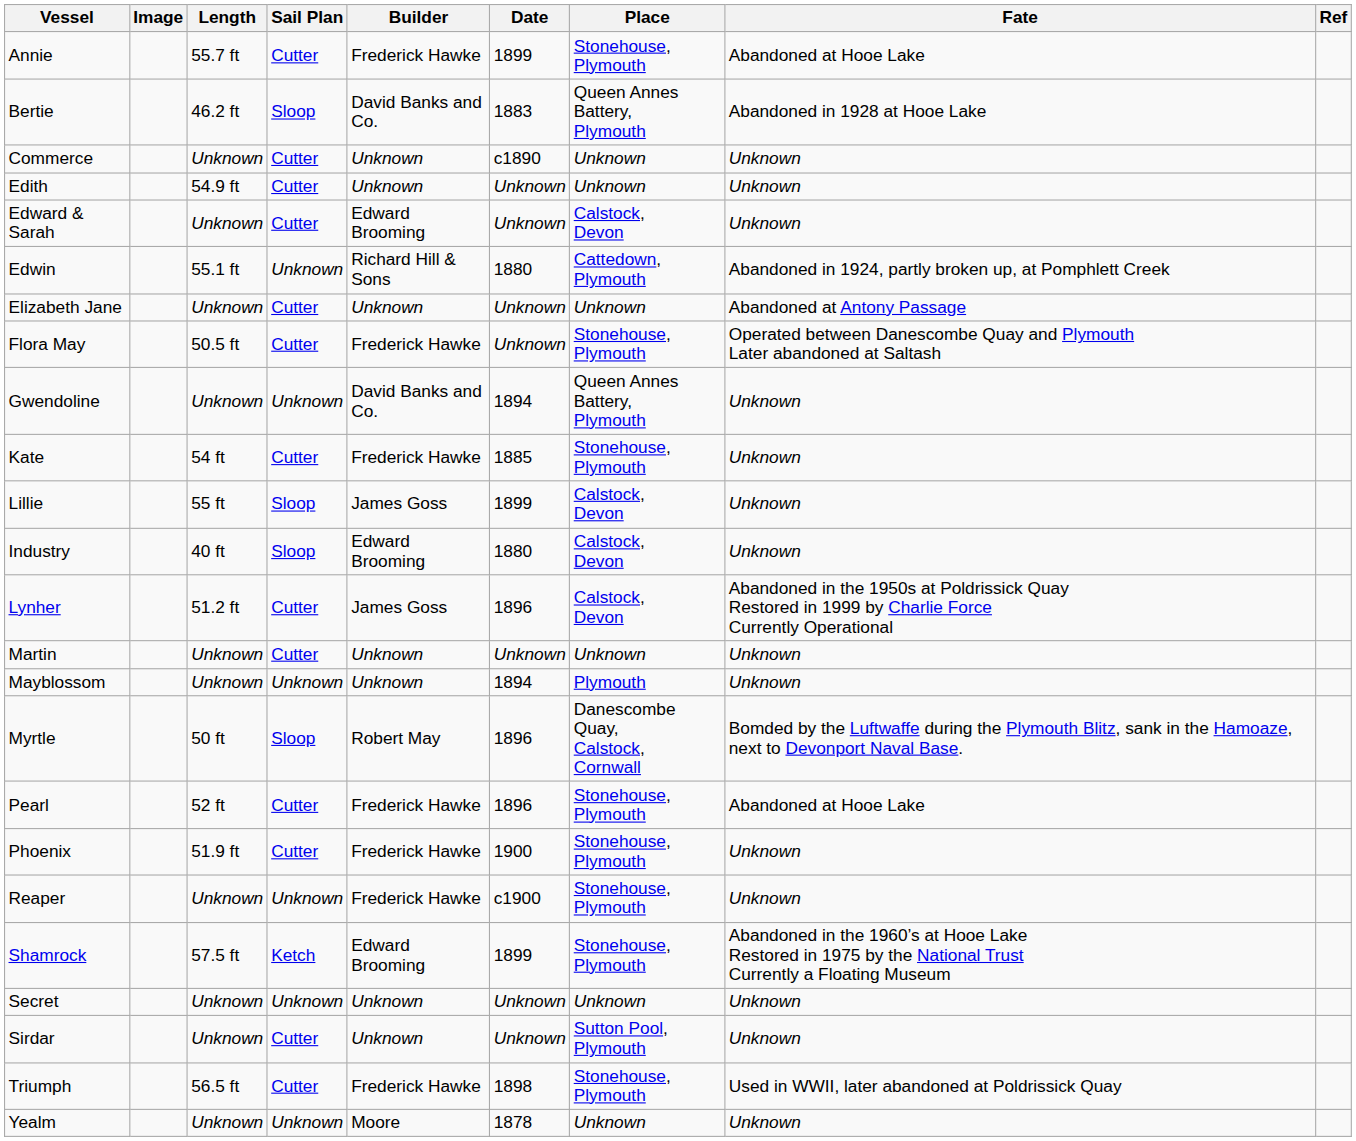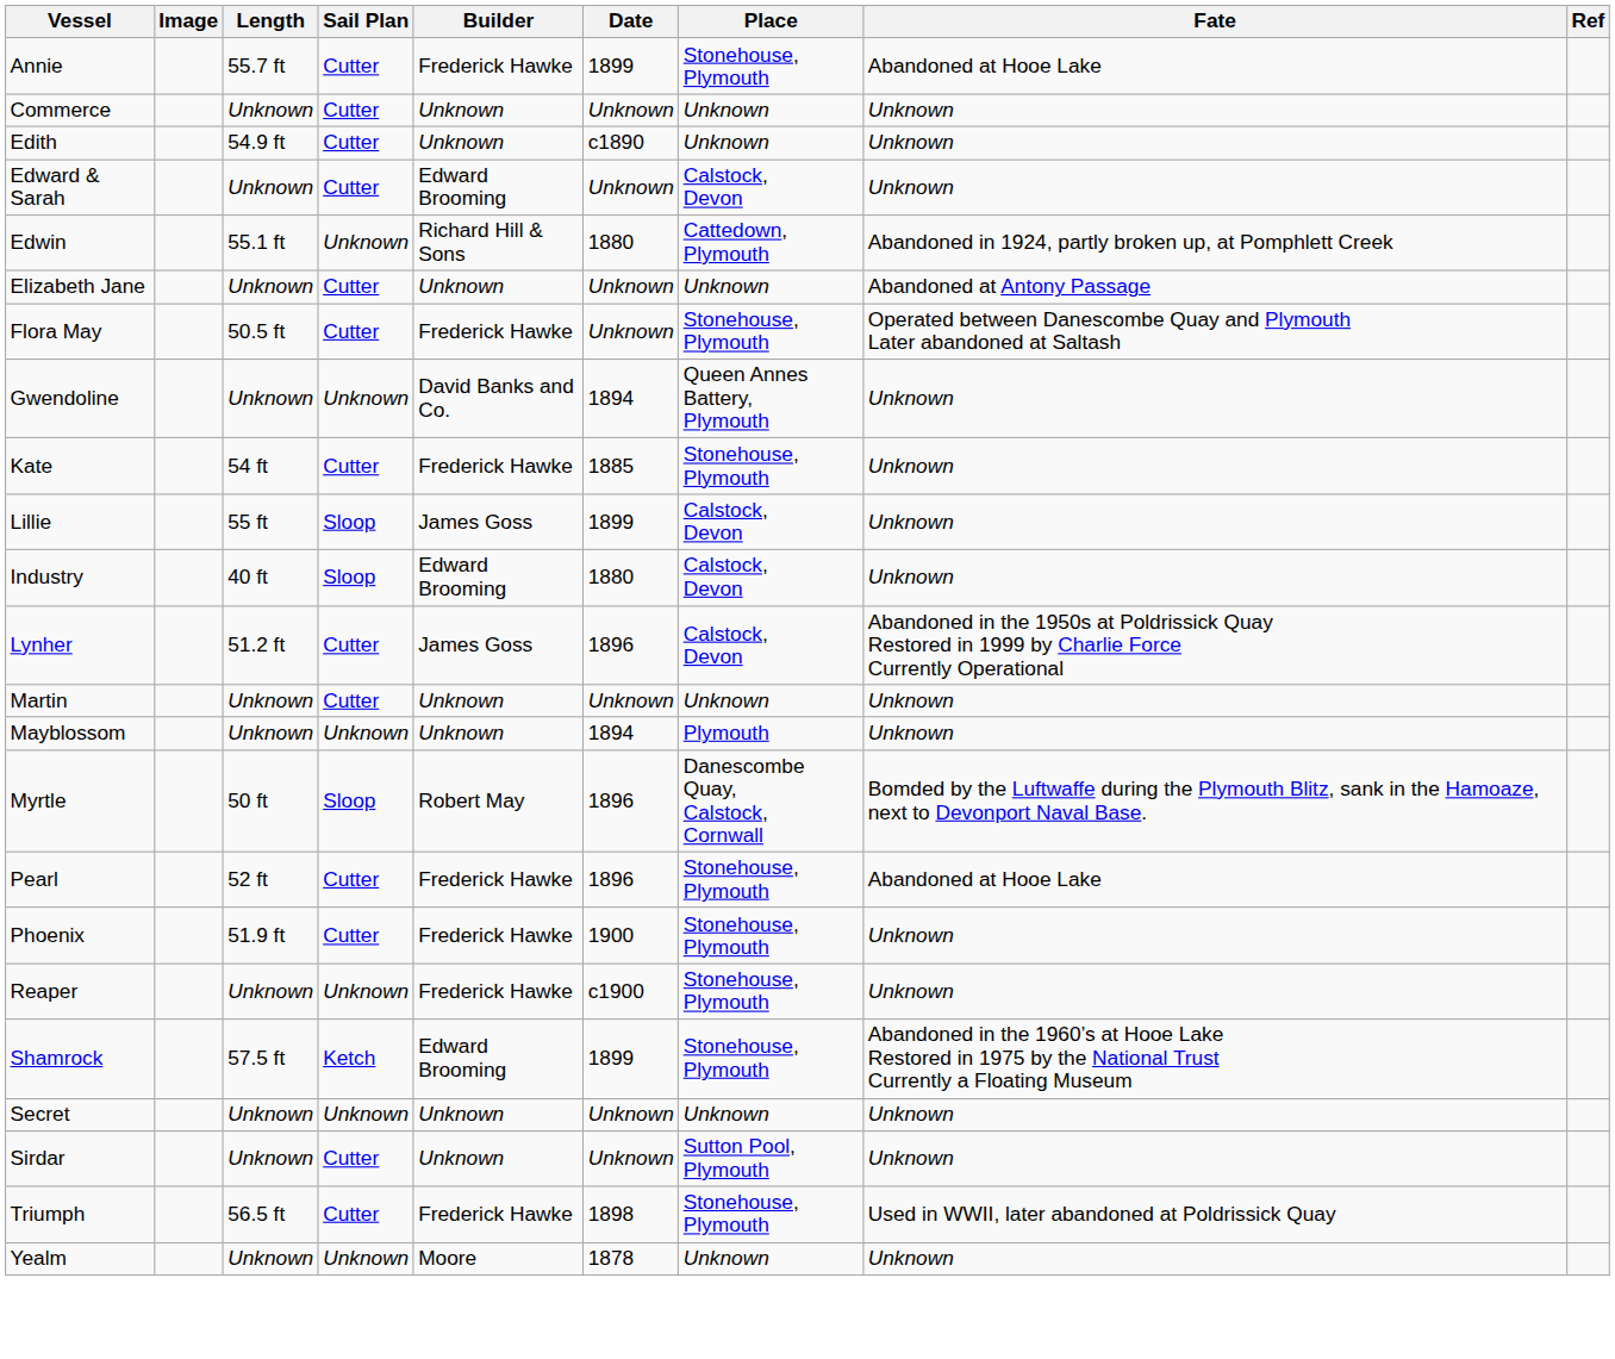- row: Bertie | 46.2 ft | Sloop | David Banks and Co. | 1883 | Queen Annes Battery, Plymouth | Abandoned in 1928 at Hooe Lake
Commerce | Date: c1890 -> Unknown
Edith | Date: Unknown -> c1890
